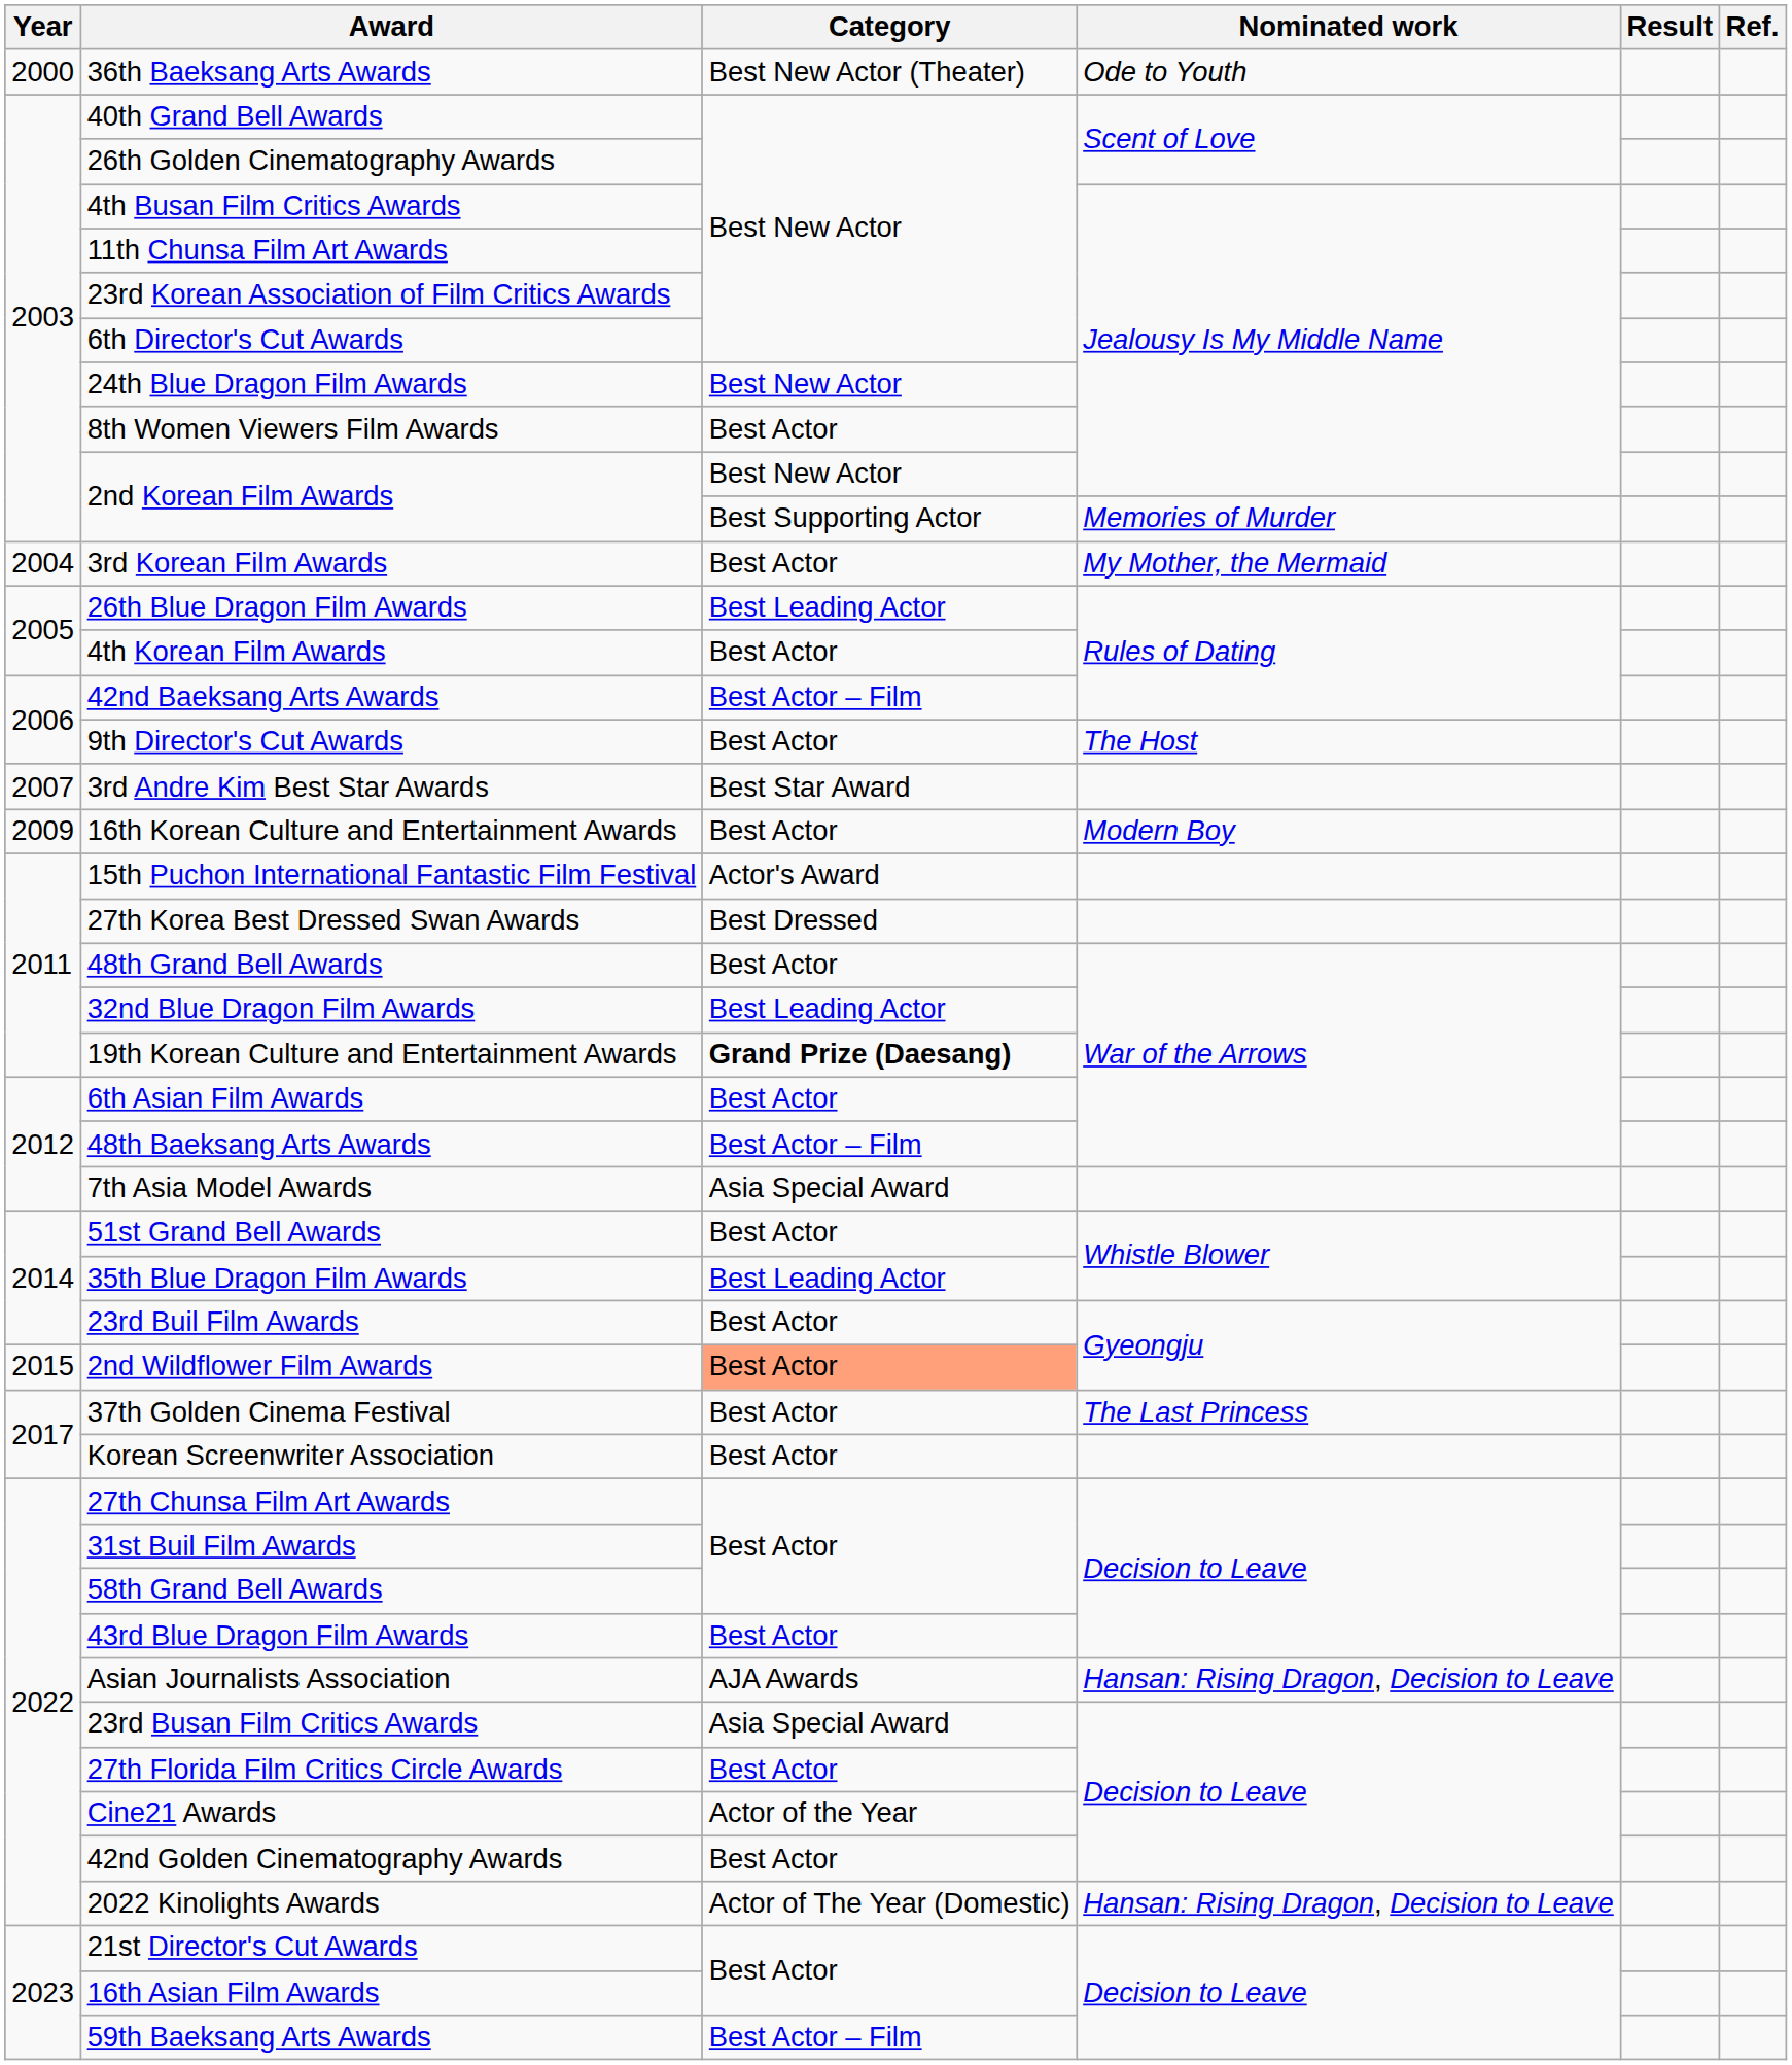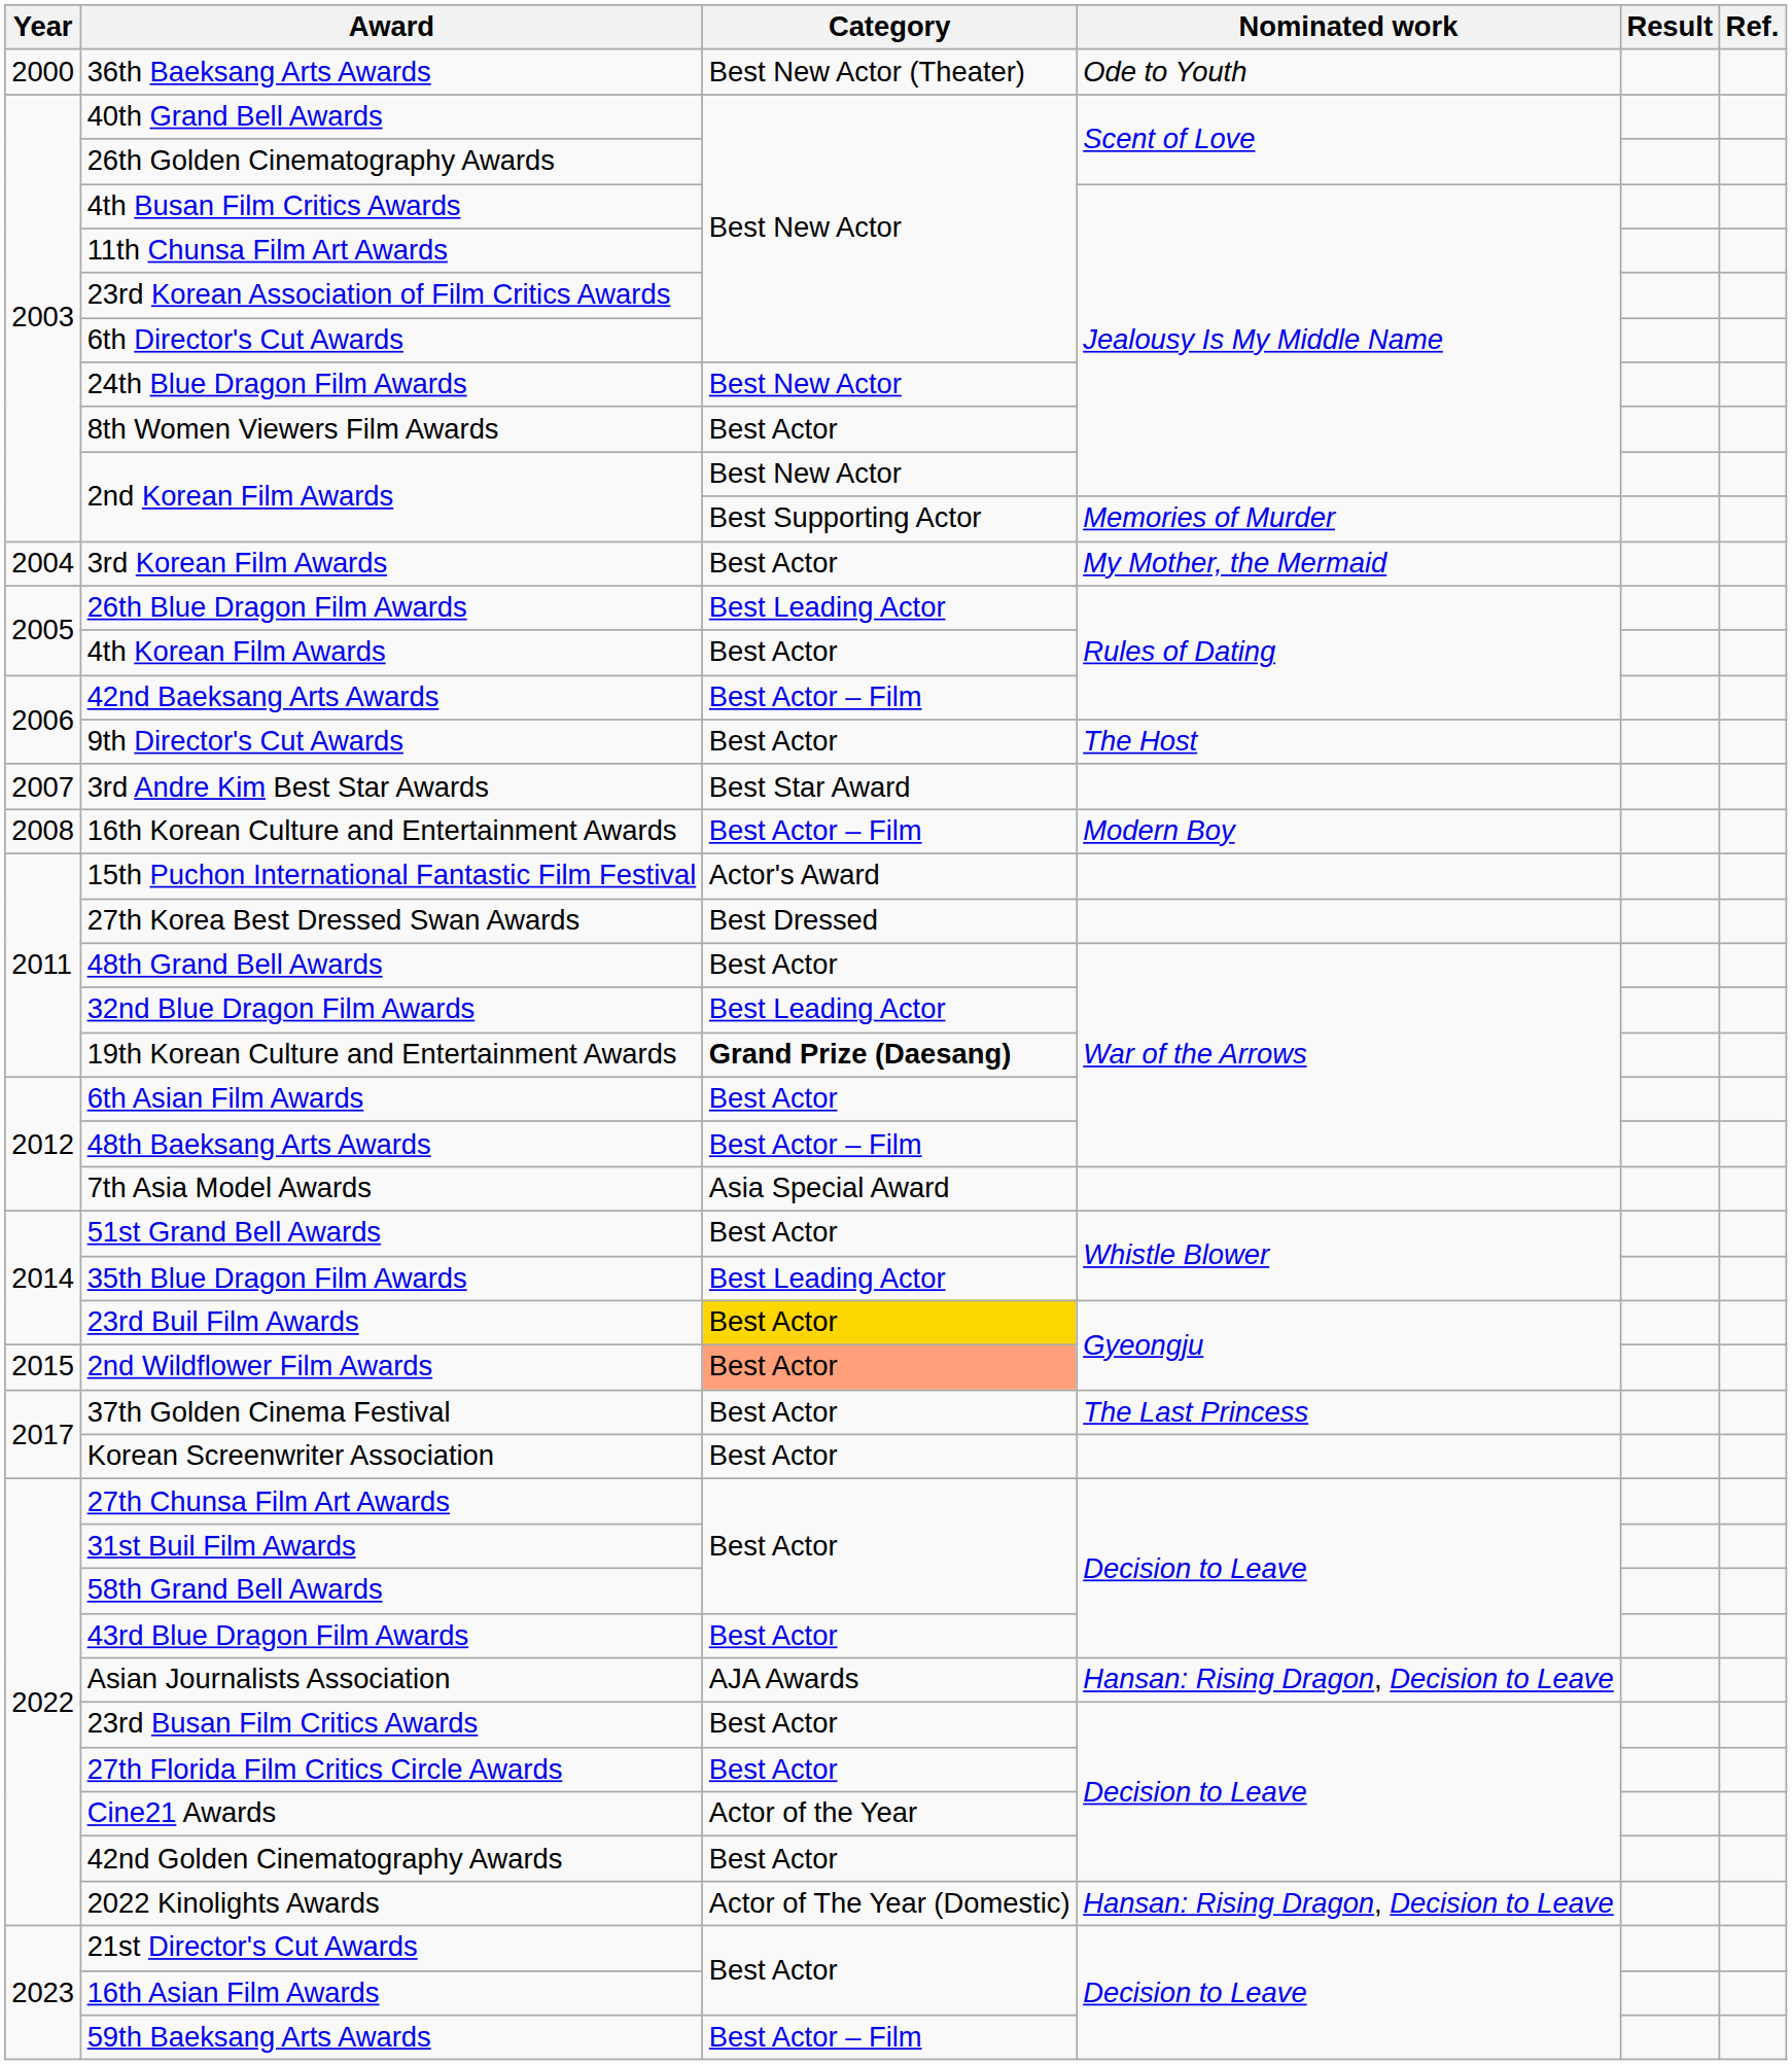16th Korean Culture and Entertainment Awards | Year: 2009 -> 2008
16th Korean Culture and Entertainment Awards | Category: Best Actor -> Best Actor – Film
23rd Buil Film Awards | Category: no background -> gold background
23rd Busan Film Critics Awards | Category: Asia Special Award -> Best Actor
